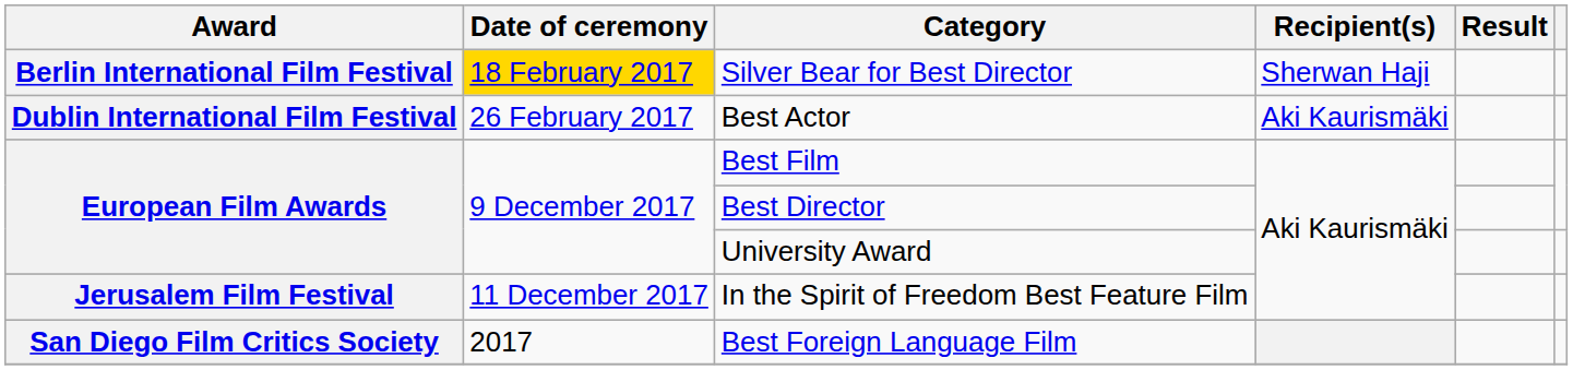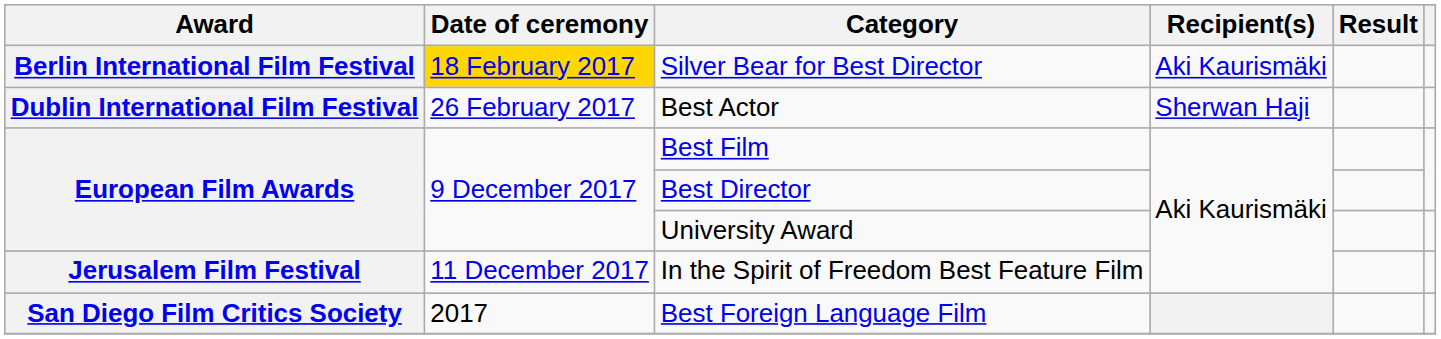Silver Bear for Best Director | Recipient(s): Sherwan Haji -> Aki Kaurismäki
Best Actor | Recipient(s): Aki Kaurismäki -> Sherwan Haji
